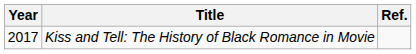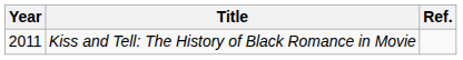Kiss and Tell: The History of Black Romance in Movie | Year: 2017 -> 2011
